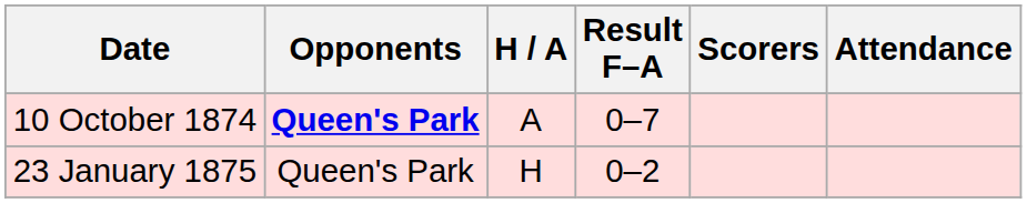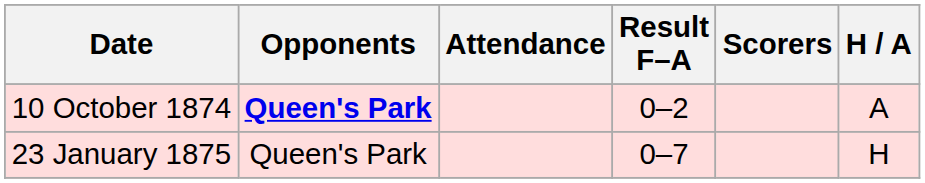columns swapped: H / A <-> Attendance
10 October 1874 | Result F–A: 0–7 -> 0–2
23 January 1875 | Result F–A: 0–2 -> 0–7
